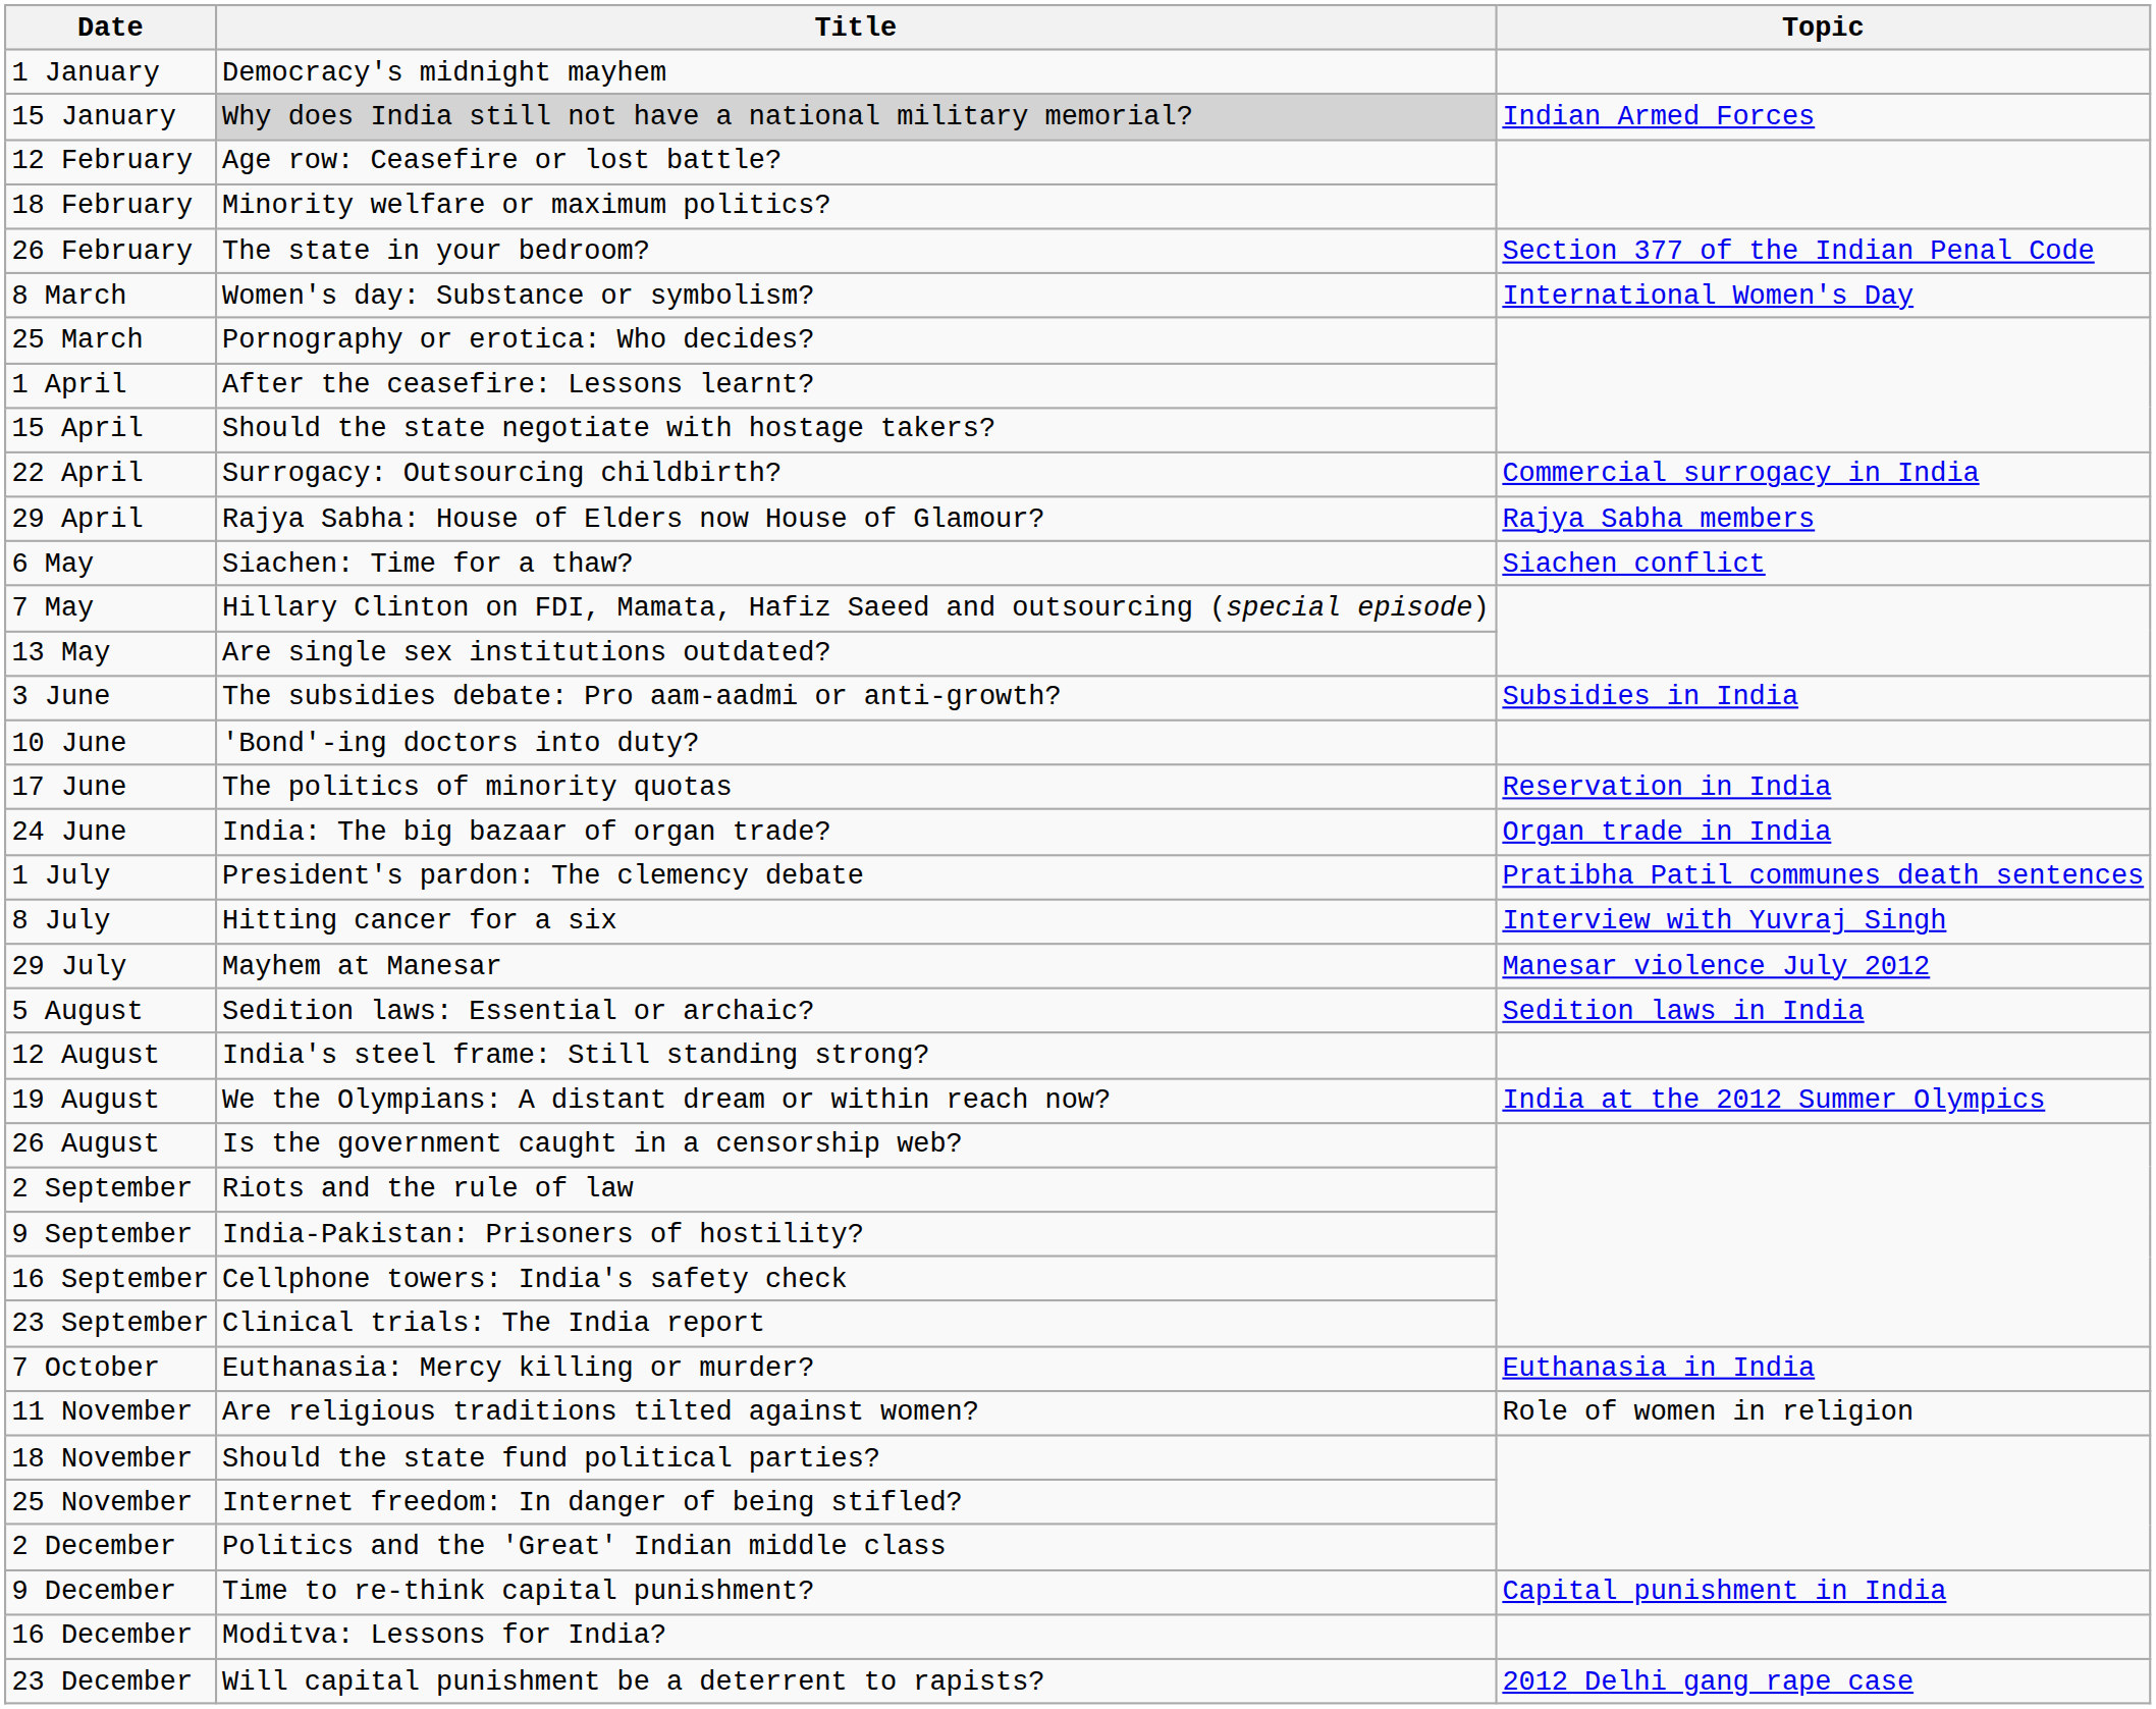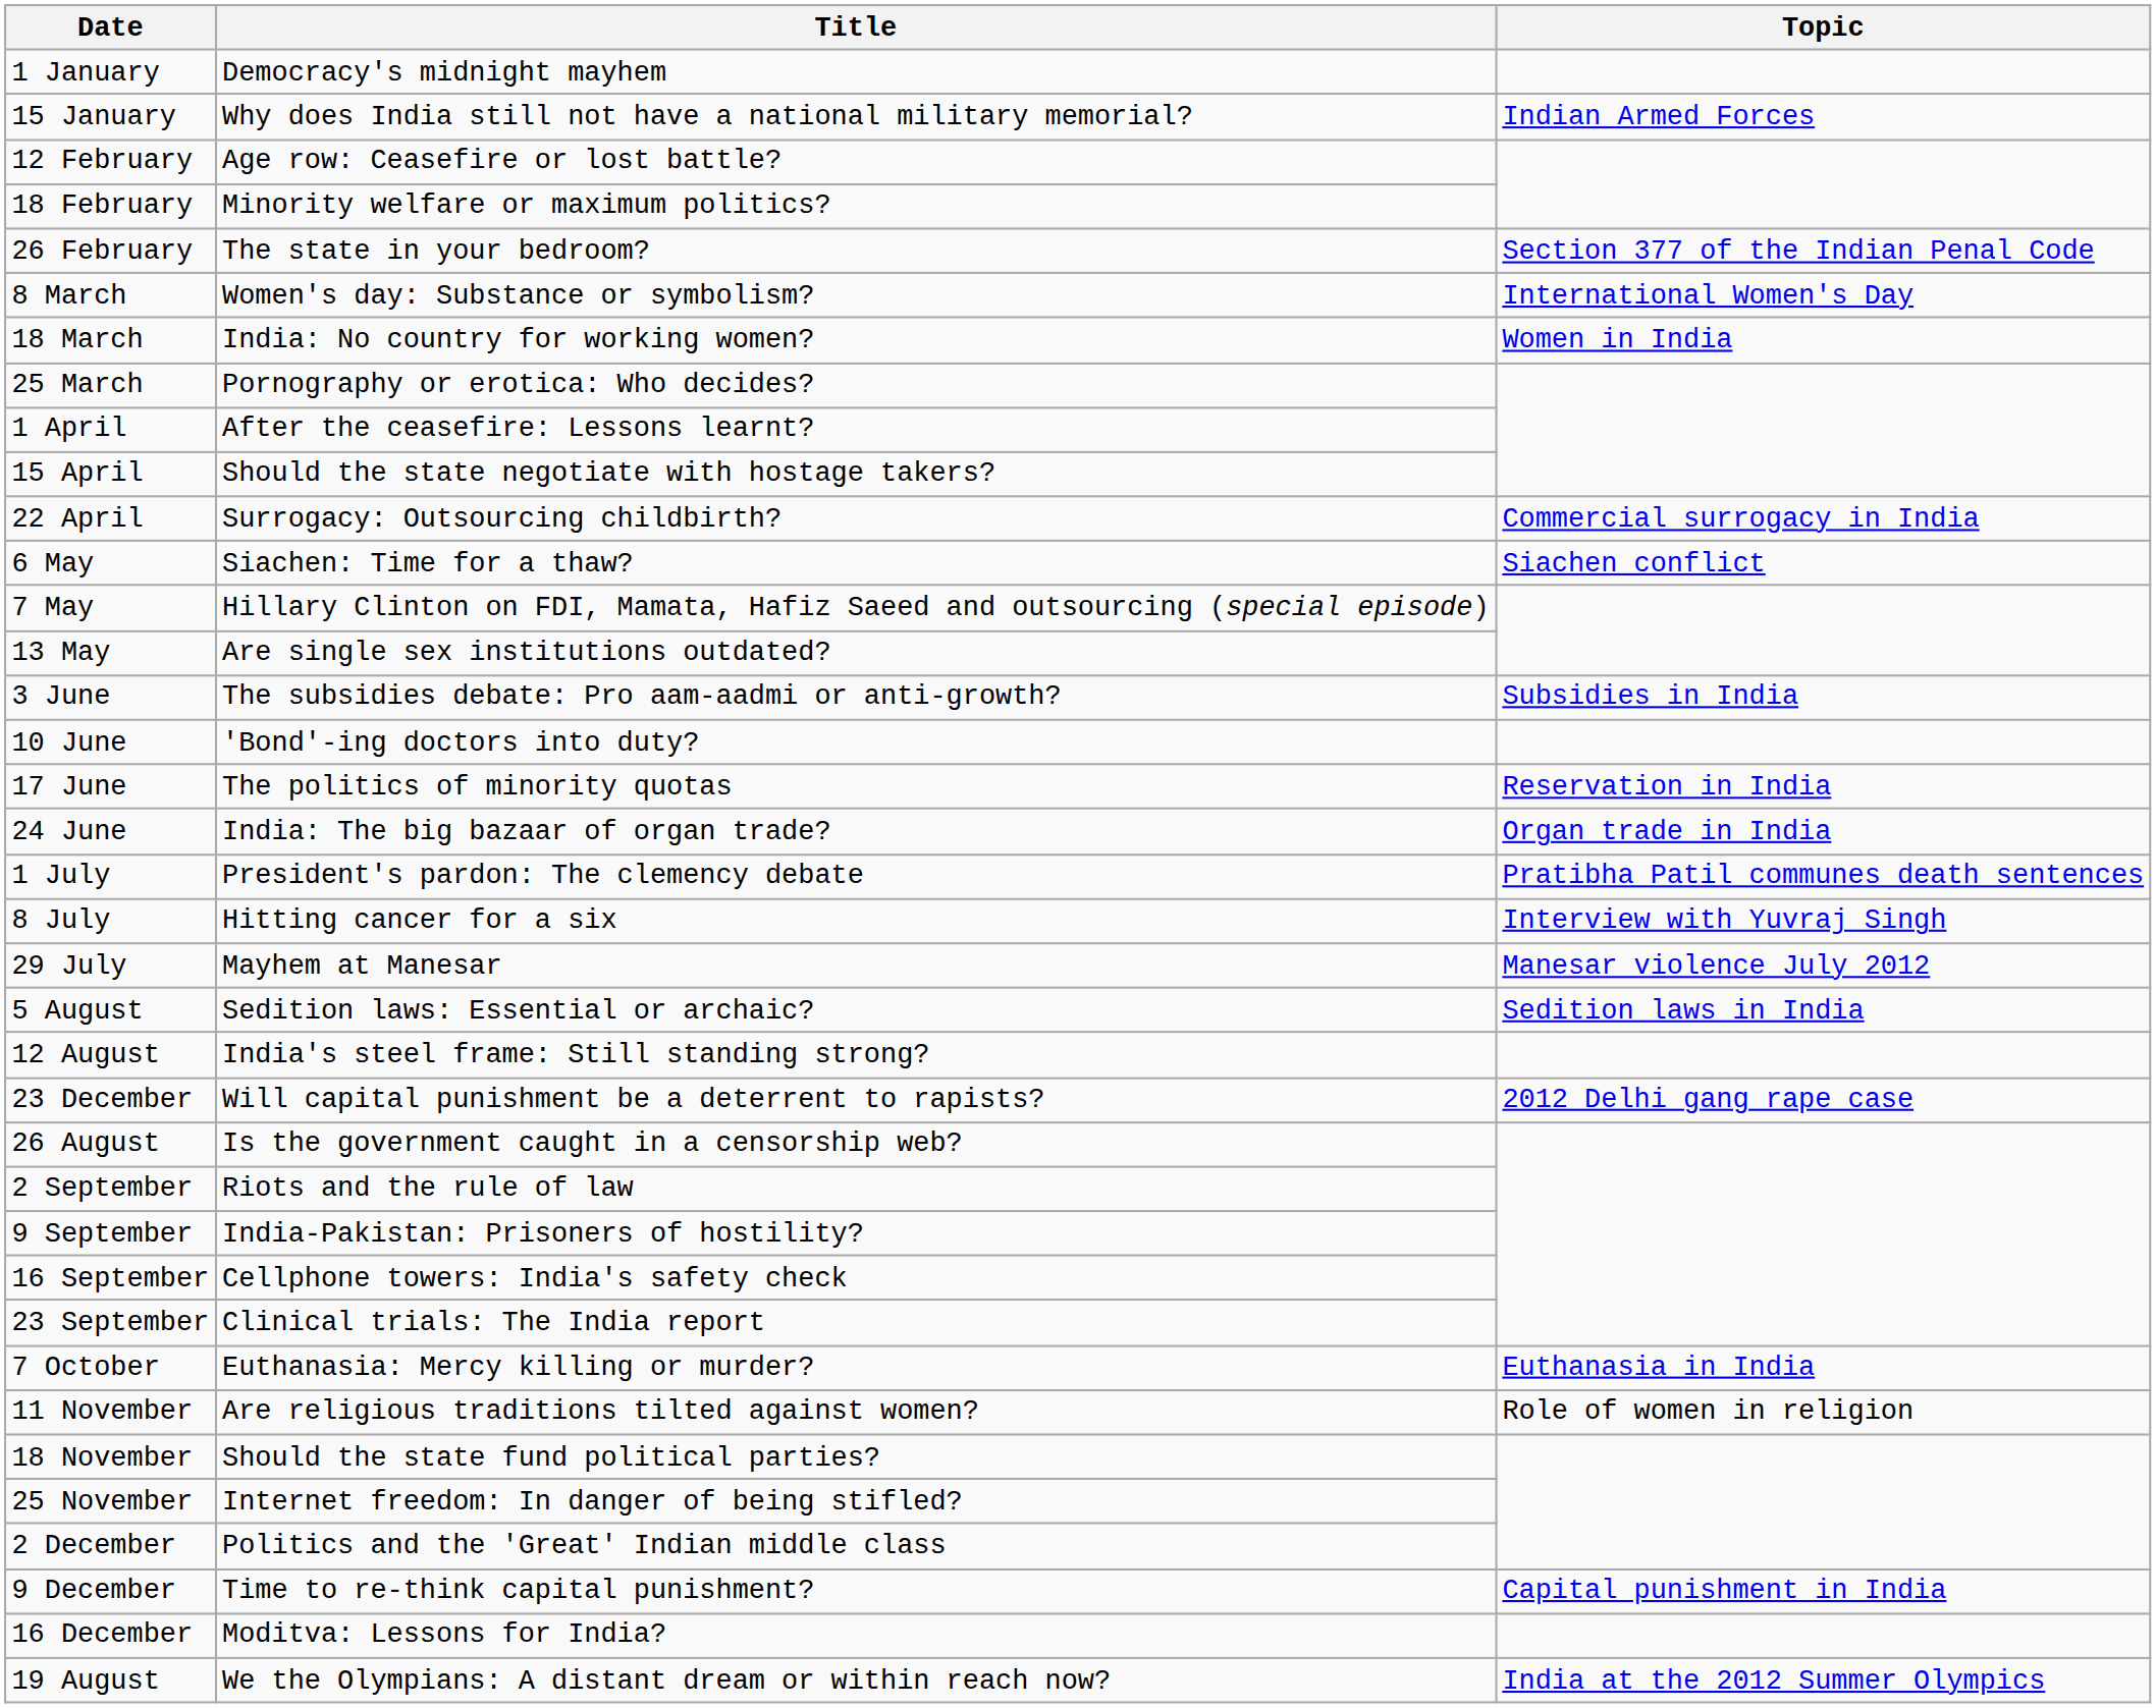15 January | Title: lightgrey background -> no background
+ row: 18 March | India: No country for working women? | Women in India
- row: 29 April | Rajya Sabha: House of Elders now House of Glamour? | Rajya Sabha members
rows swapped: 19 August <-> 23 December
